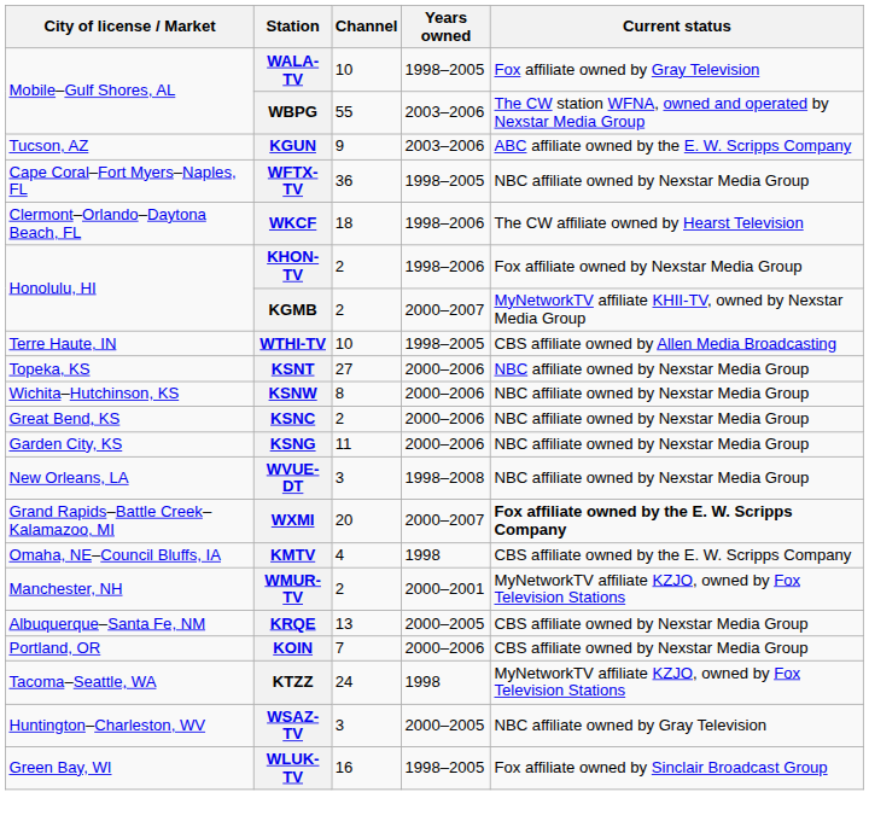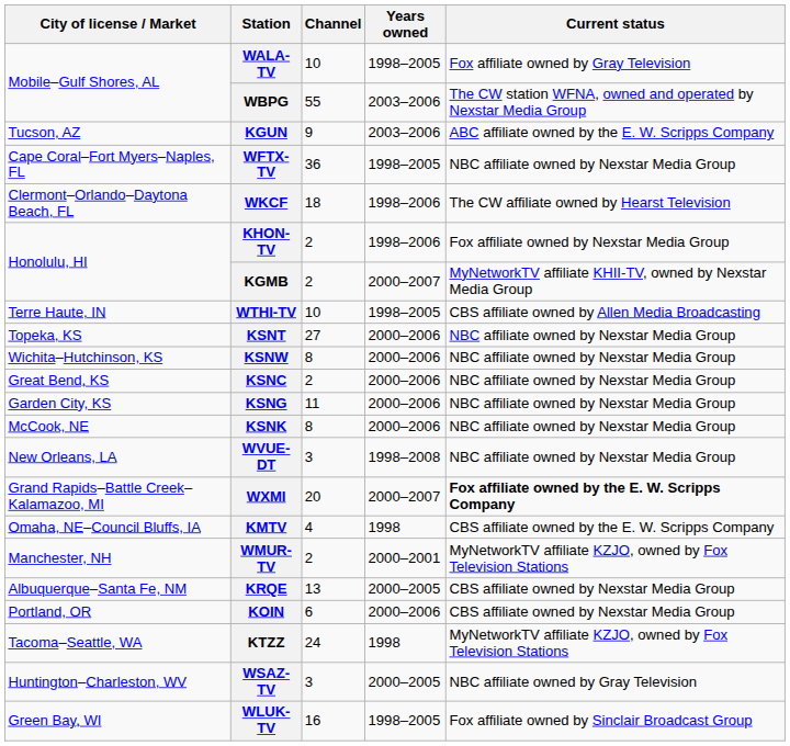+ row: McCook, NE | KSNK | 8 | 2000–2006 | NBC affiliate owned by Nexstar Media Group
KOIN | Channel: 7 -> 6
